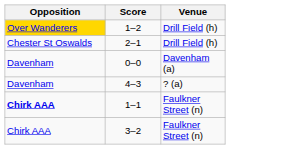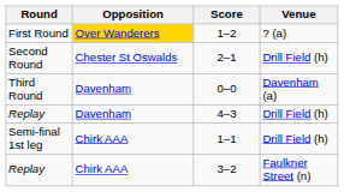+ column: Round | First Round | Second Round | Third Round | Replay | Semi-final 1st leg | Replay
1–2 | Venue: Drill Field (h) -> ? (a)
4–3 | Venue: ? (a) -> Drill Field (h)
1–1 | Opposition: bold -> normal
1–1 | Venue: Faulkner Street (n) -> Drill Field (h)
